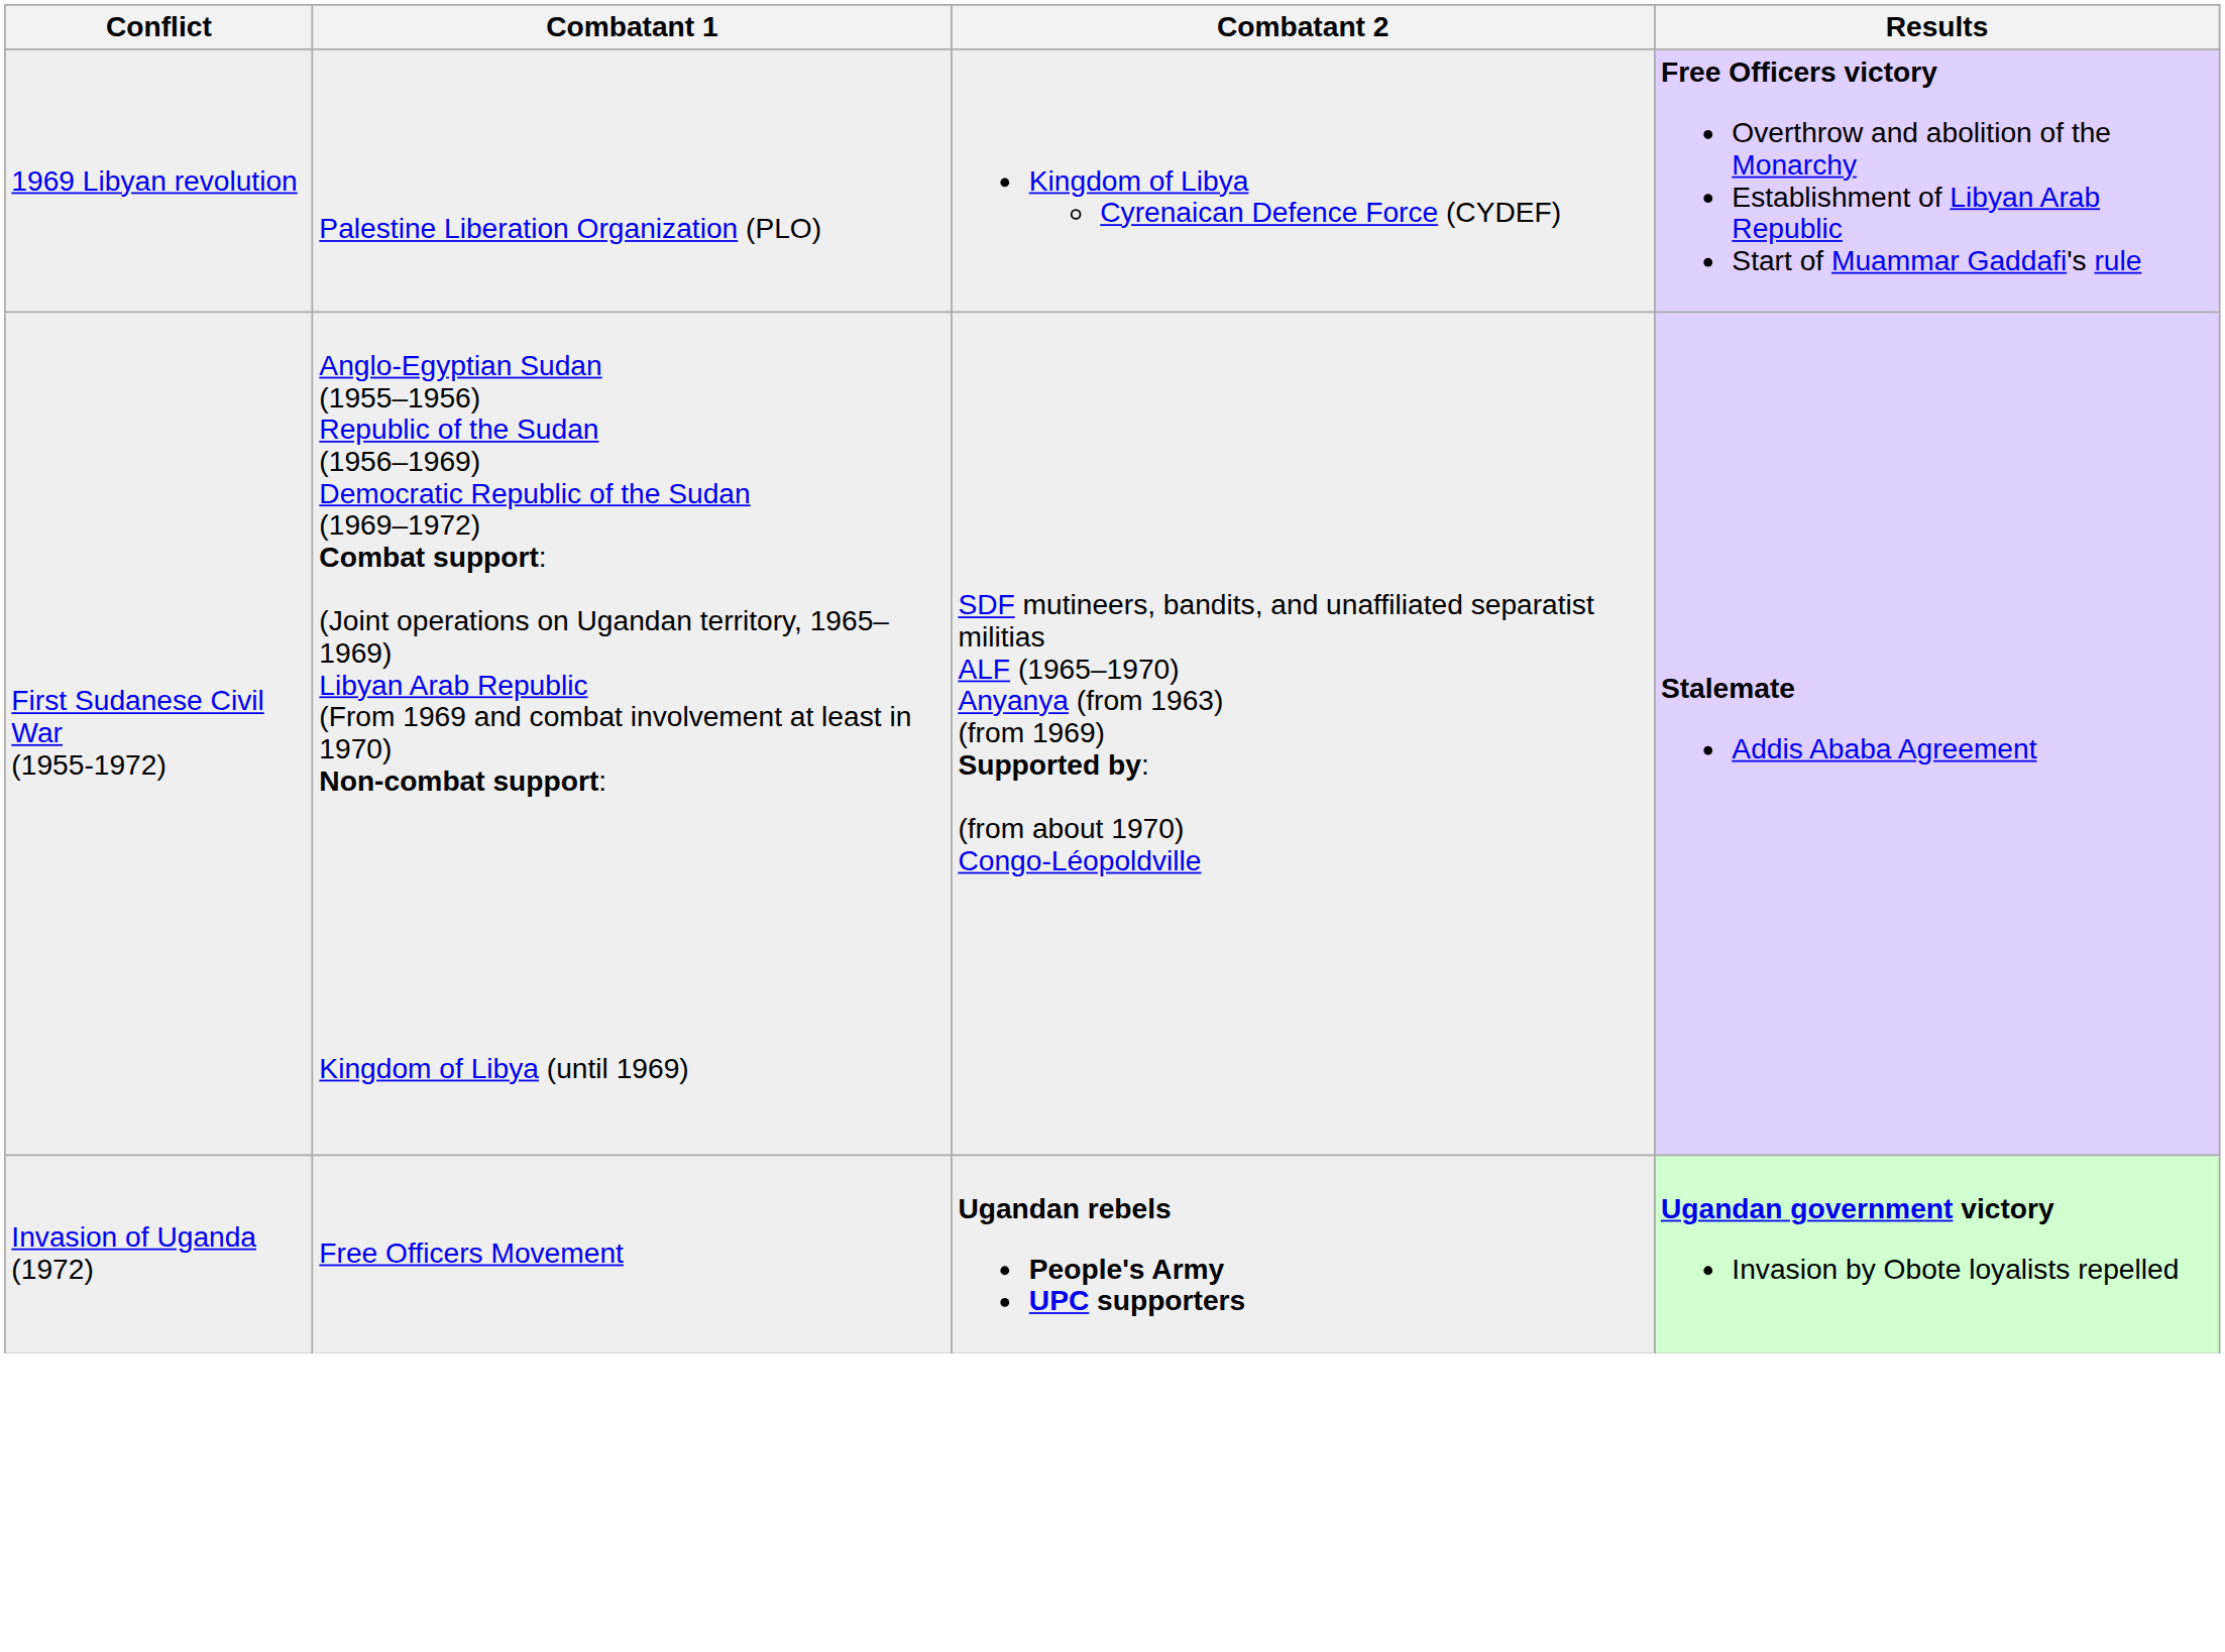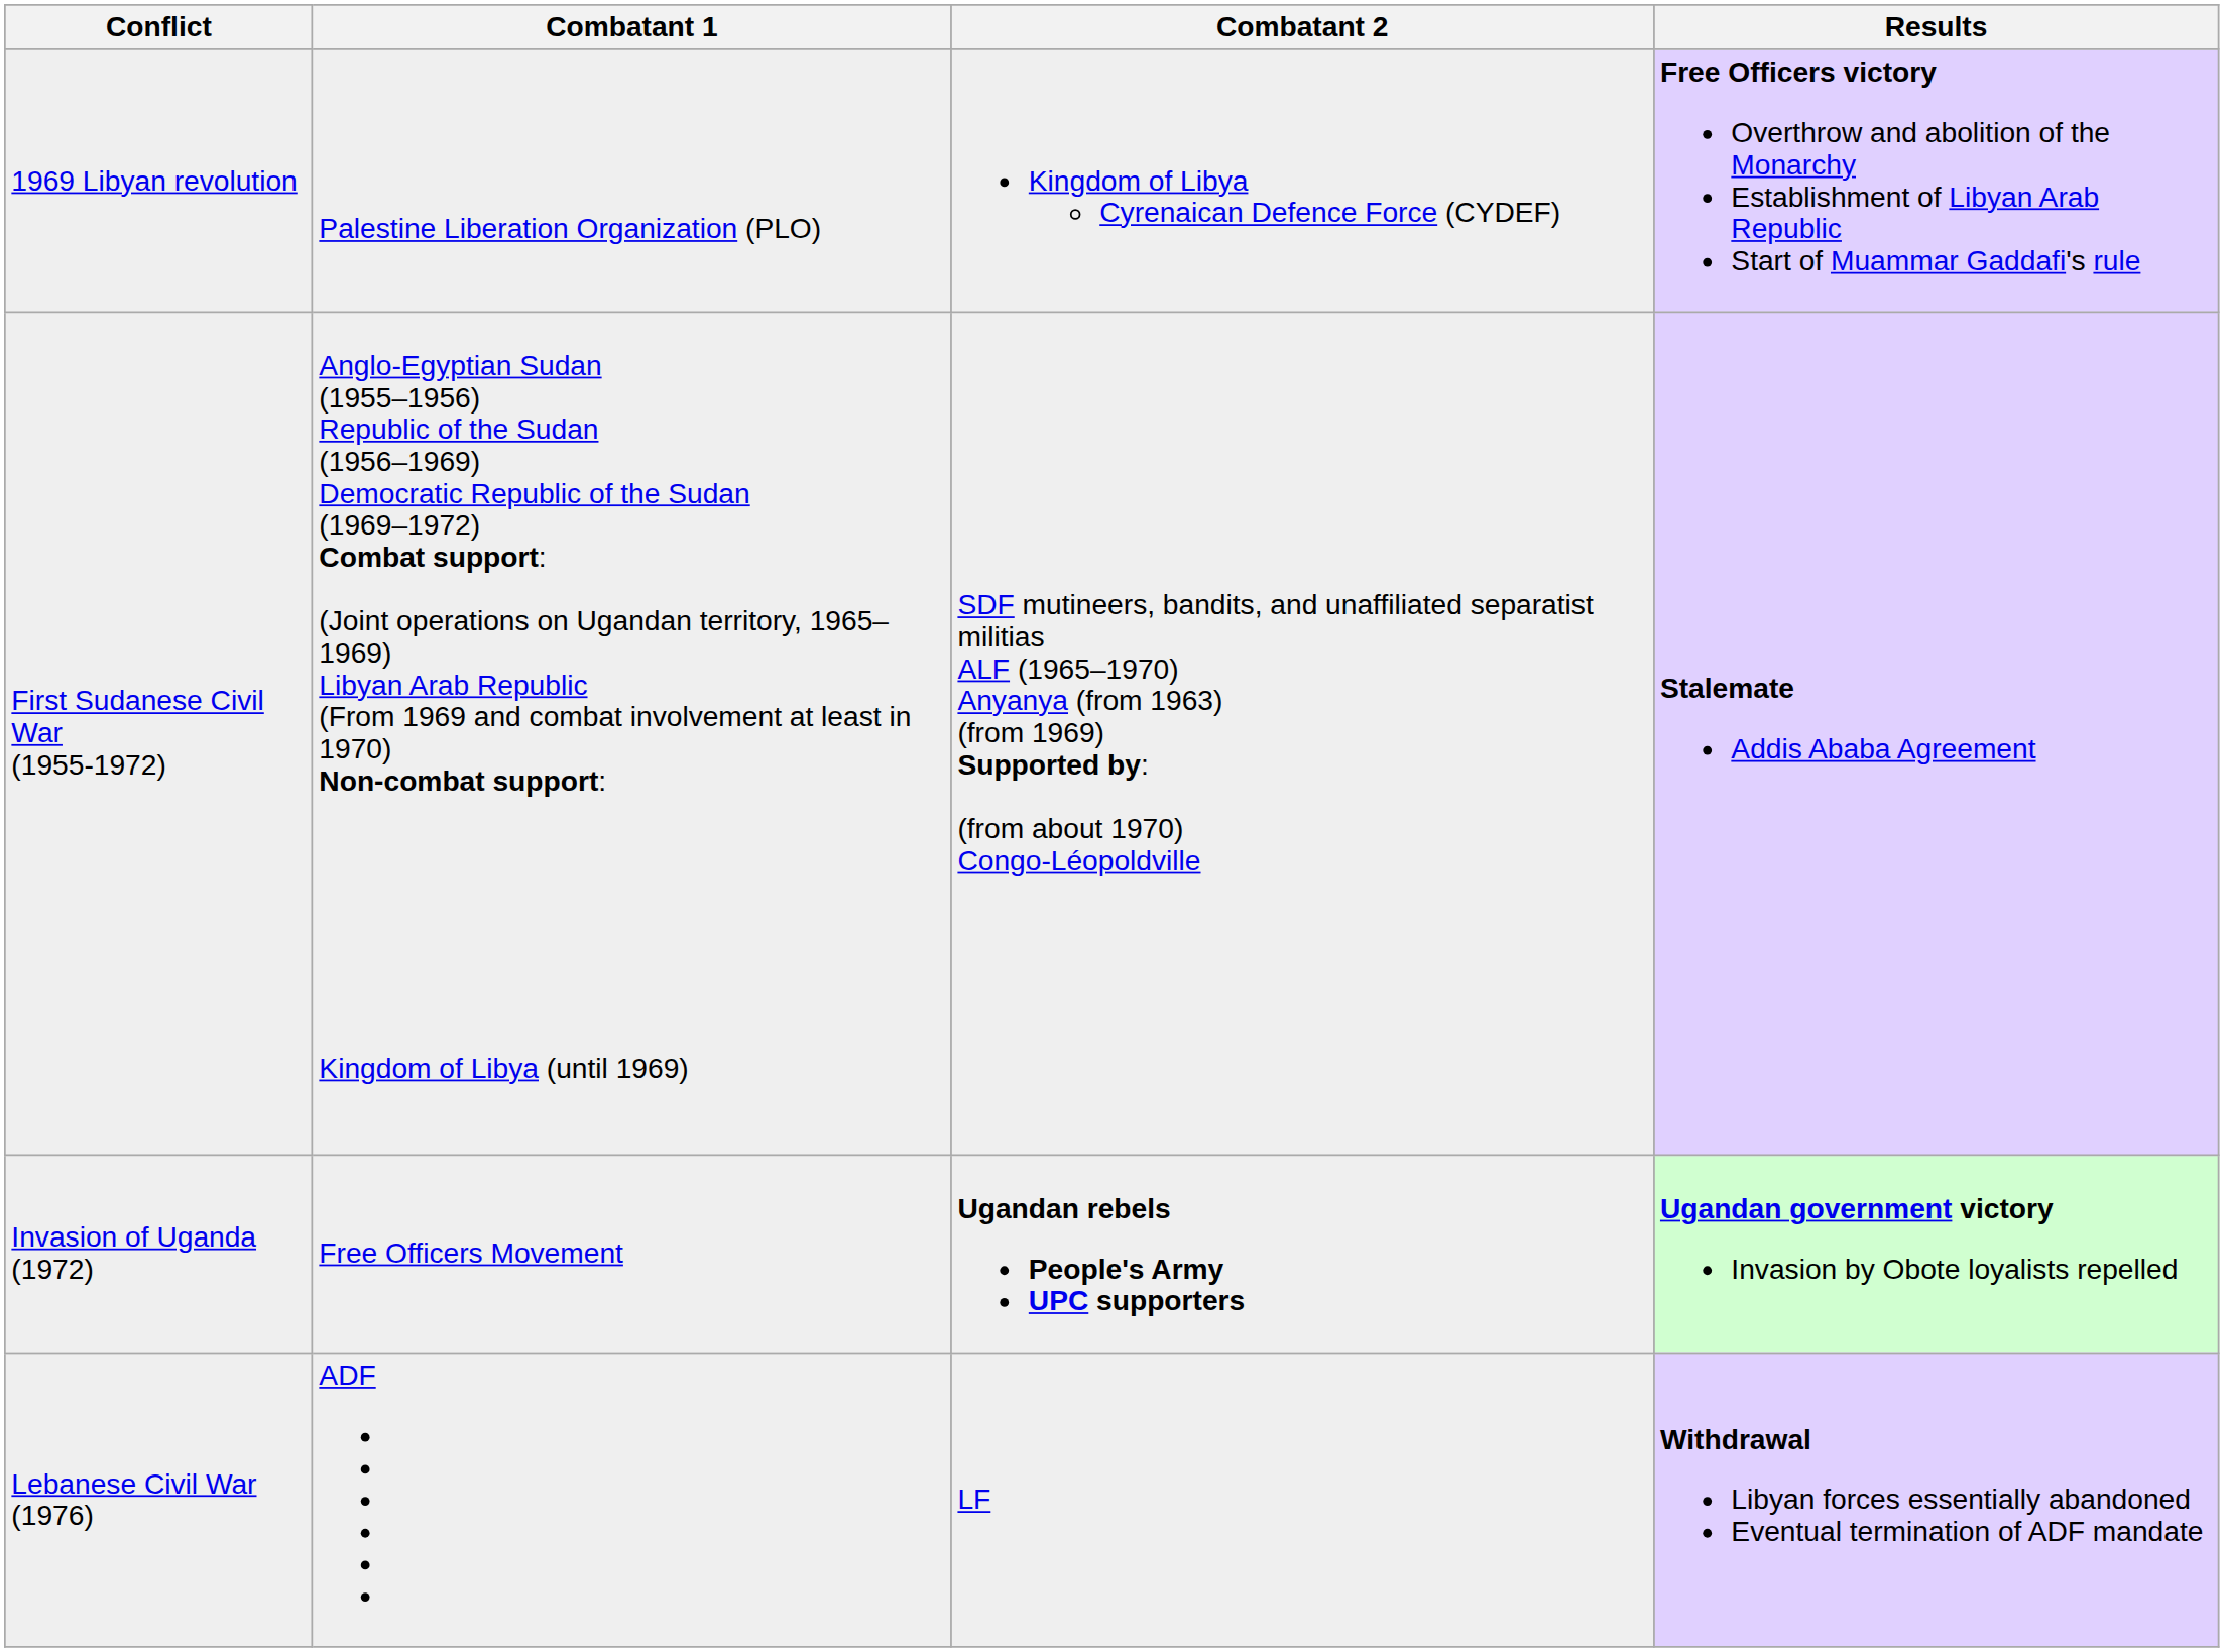+ row: Lebanese Civil War (1976) | ADF | LF | Withdrawal Libyan forces essentially abandoned Eventual termination of ADF mandate
